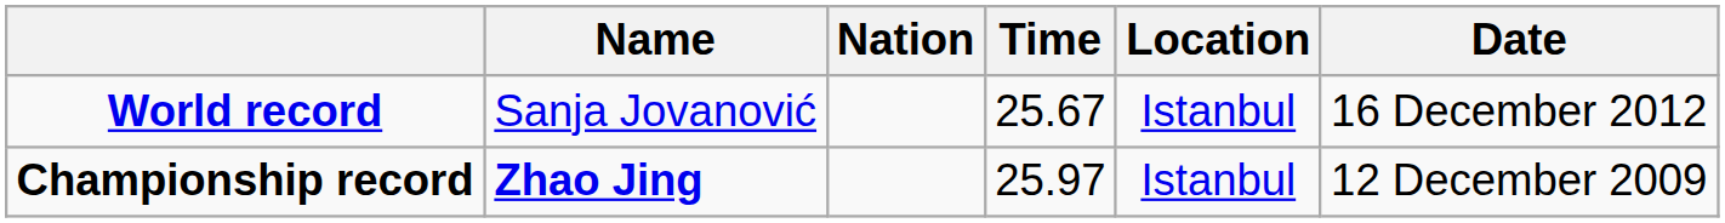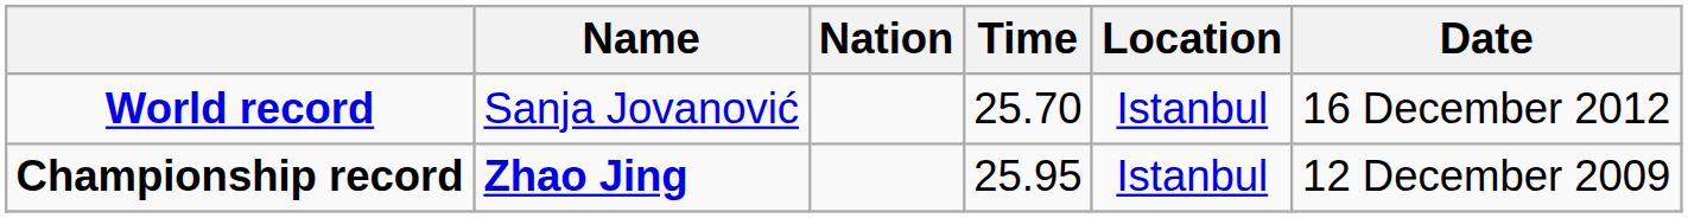World record | Time: 25.67 -> 25.70
Championship record | Time: 25.97 -> 25.95
